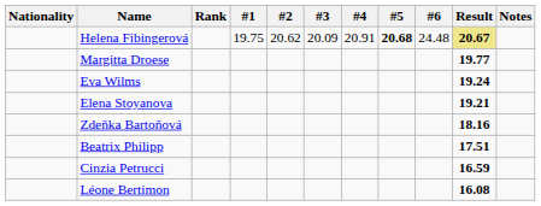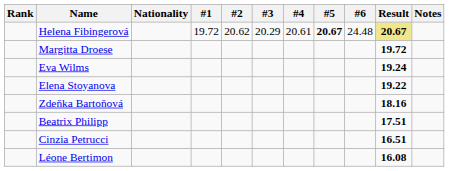columns swapped: Rank <-> Nationality
Helena Fibingerová | #1: 19.75 -> 19.72
Helena Fibingerová | #3: 20.09 -> 20.29
Helena Fibingerová | #4: 20.91 -> 20.61
Helena Fibingerová | #5: 20.68 -> 20.67
Margitta Droese | Result: 19.77 -> 19.72
Elena Stoyanova | Result: 19.21 -> 19.22
Cinzia Petrucci | Result: 16.59 -> 16.51
